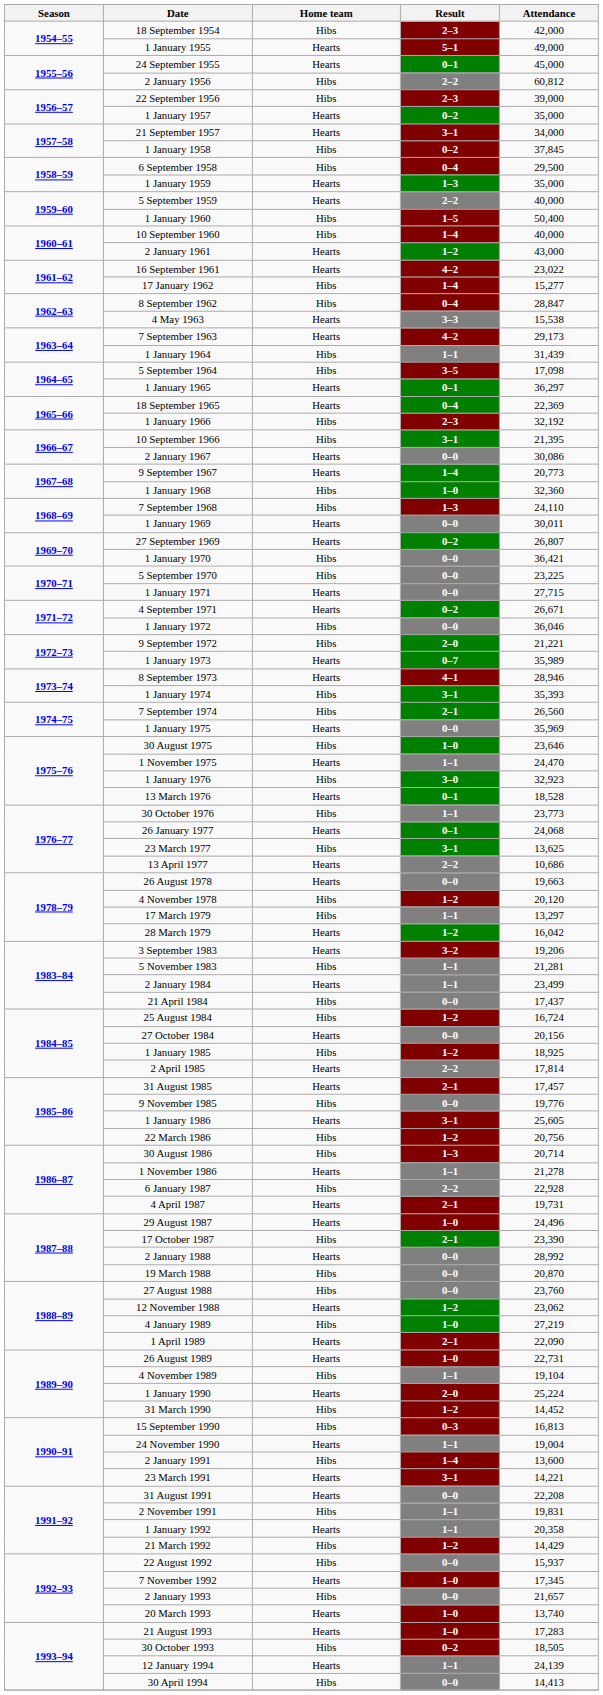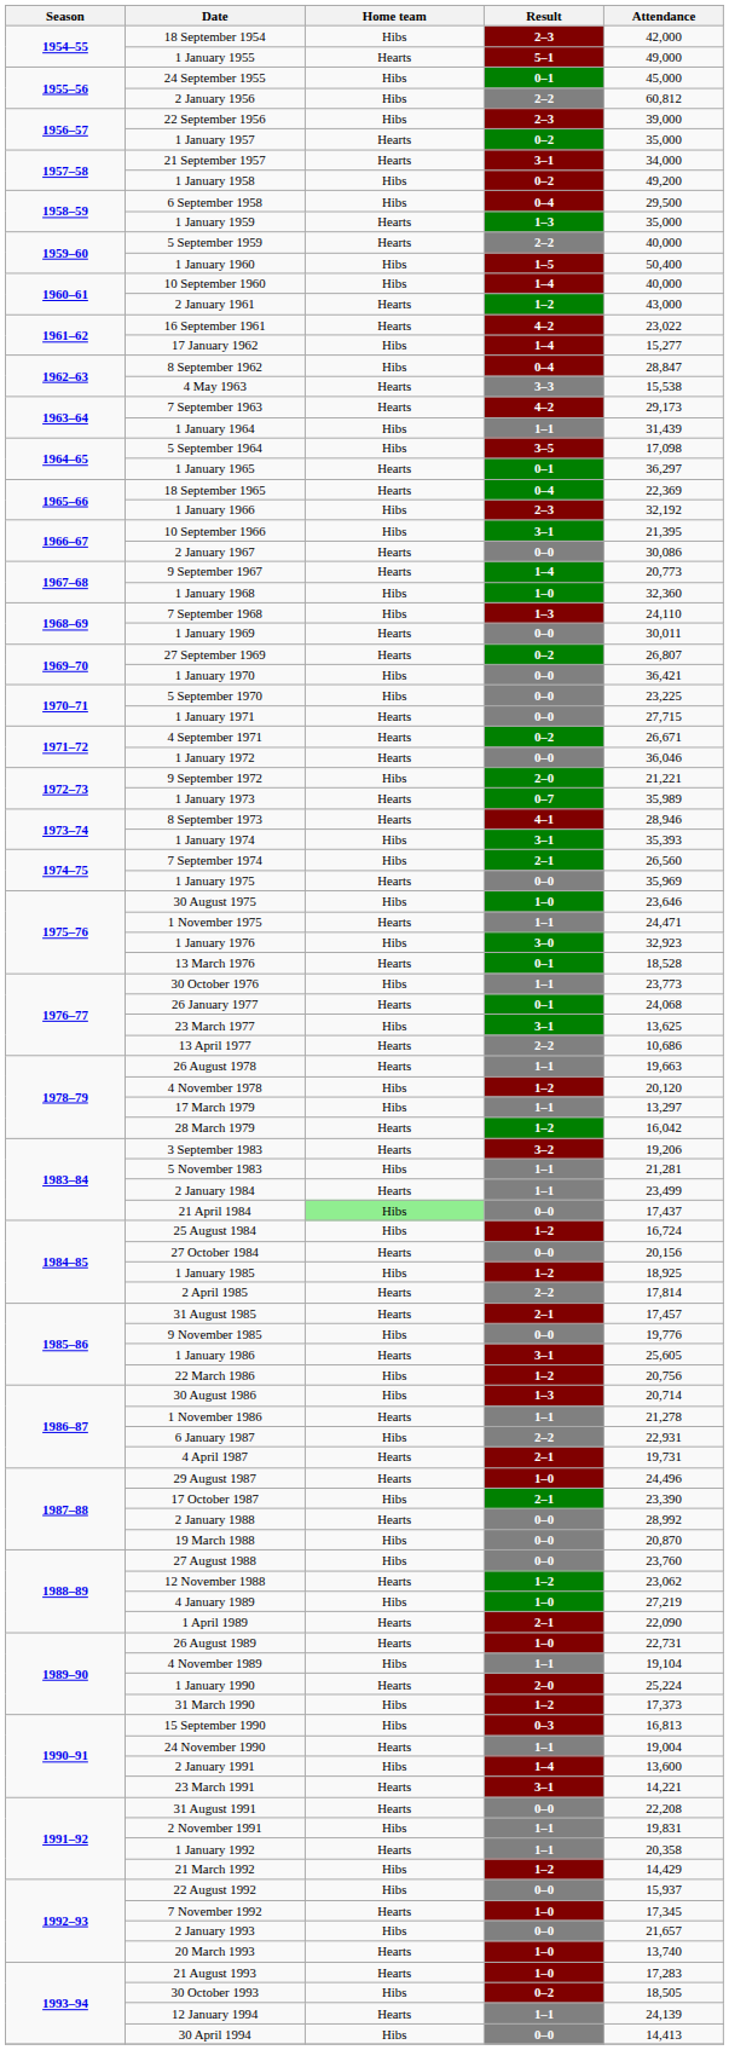24 September 1955 | Home team: Hearts -> Hibs
1 January 1958 | Attendance: 37,845 -> 49,200
1 January 1972 | Home team: Hibs -> Hearts
1 November 1975 | Attendance: 24,470 -> 24,471
26 August 1978 | Result: 0–0 -> 1–1
21 April 1984 | Home team: no background -> lightgreen background
6 January 1987 | Attendance: 22,928 -> 22,931
31 March 1990 | Attendance: 14,452 -> 17,373
